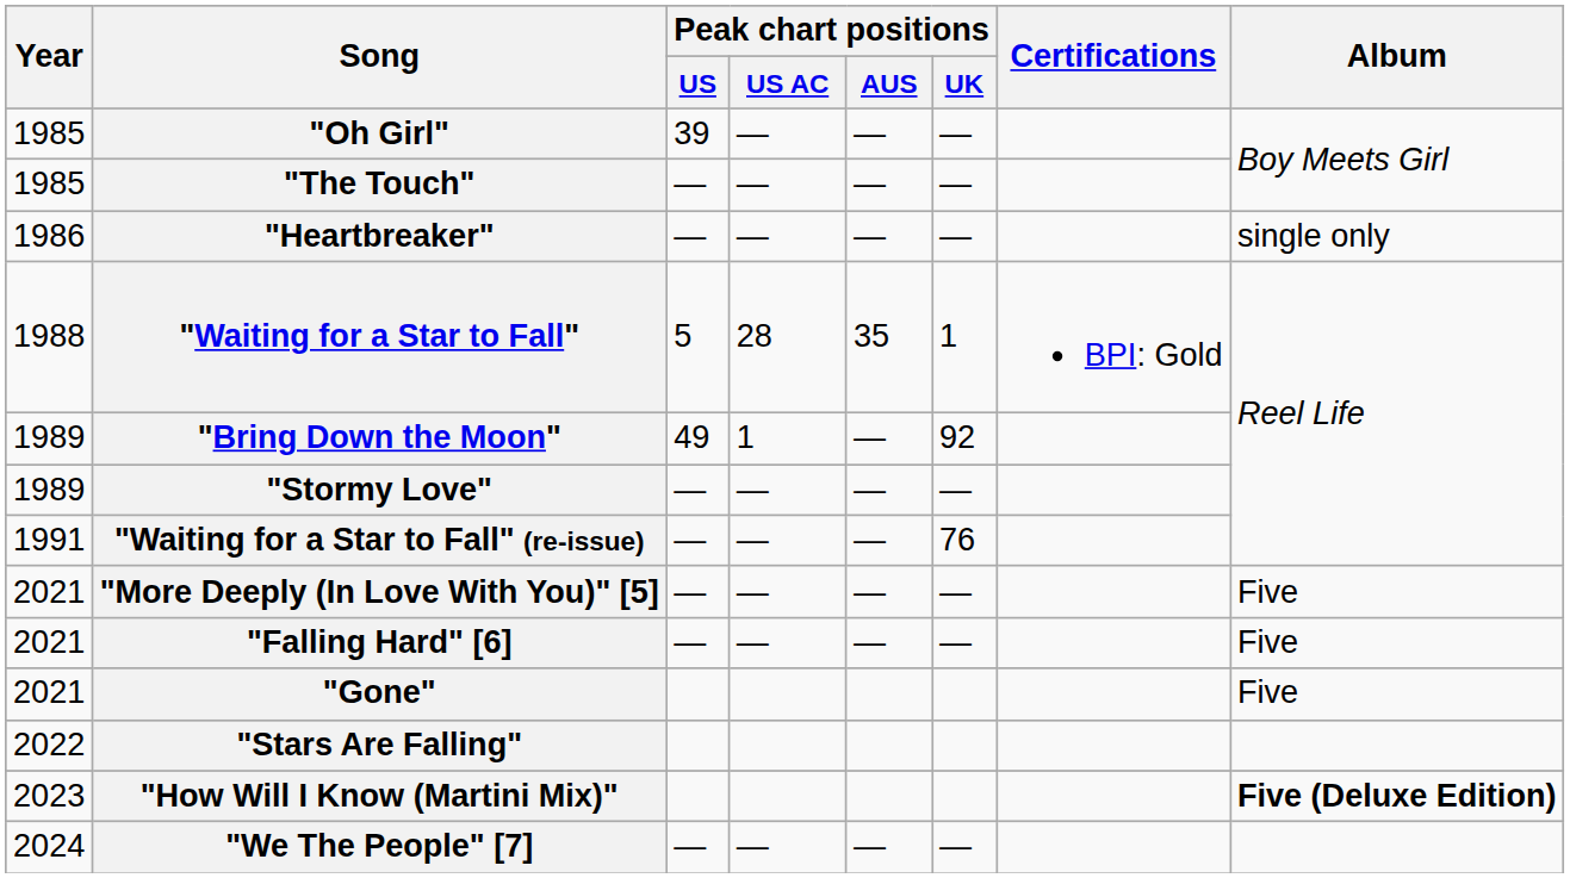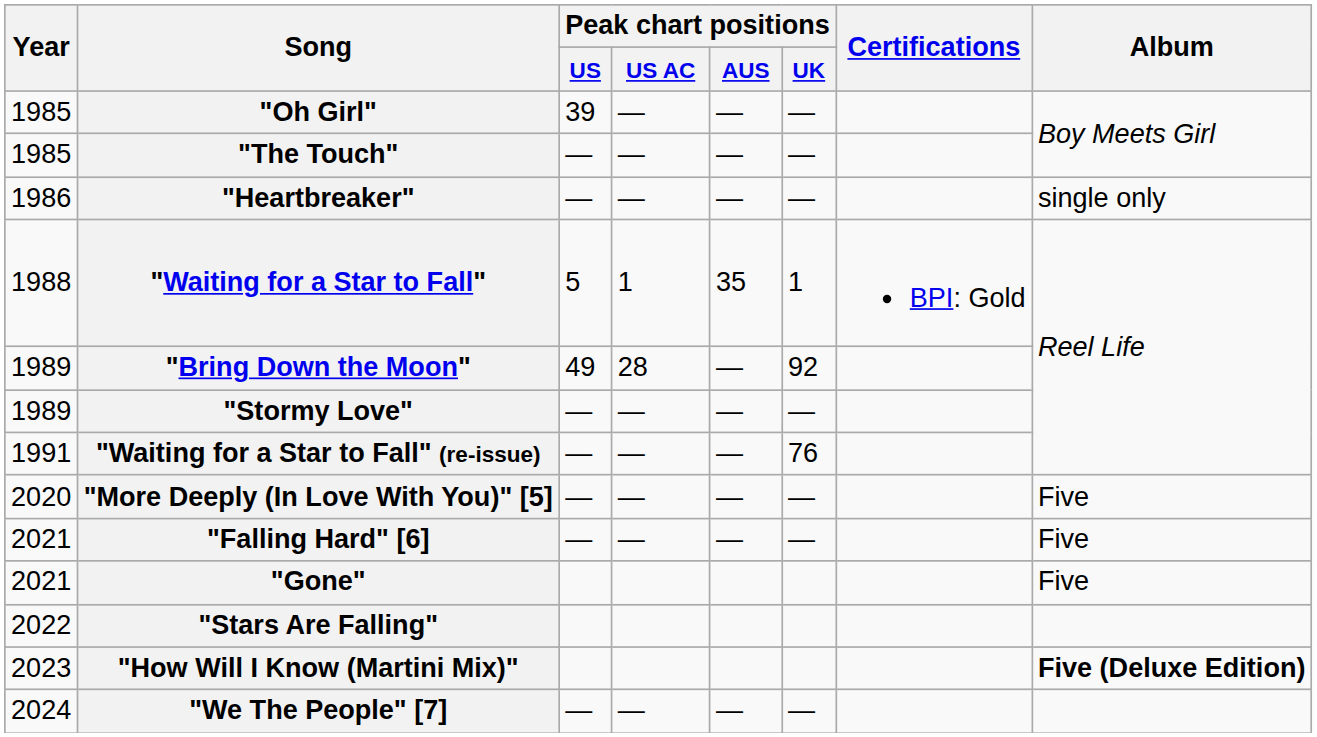"Waiting for a Star to Fall" | Peak chart positions / US AC: 28 -> 1
"Bring Down the Moon" | Peak chart positions / US AC: 1 -> 28
"More Deeply (In Love With You)" [5] | Year: 2021 -> 2020
